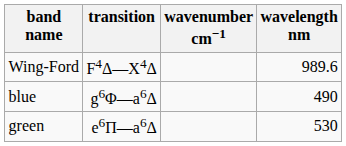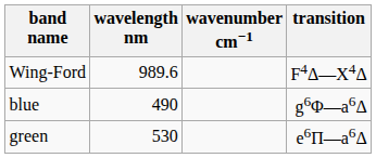columns swapped: wavelength nm <-> transition
